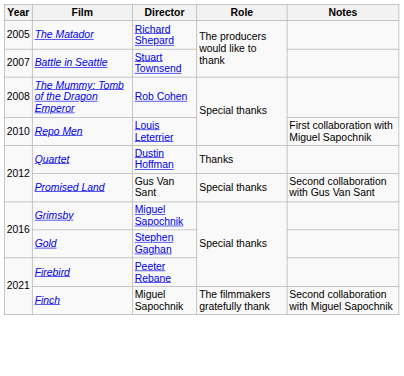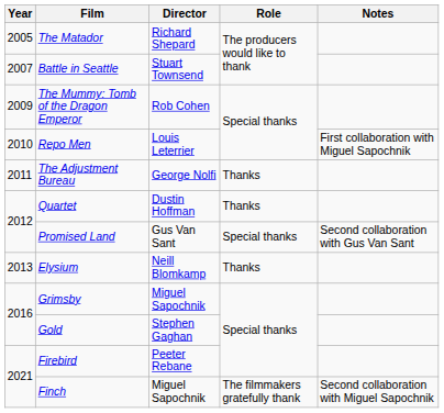The Mummy: Tomb of the Dragon Emperor | Year: 2008 -> 2009
+ row: 2011 | The Adjustment Bureau | George Nolfi | Thanks
+ row: 2013 | Elysium | Neill Blomkamp | Thanks
